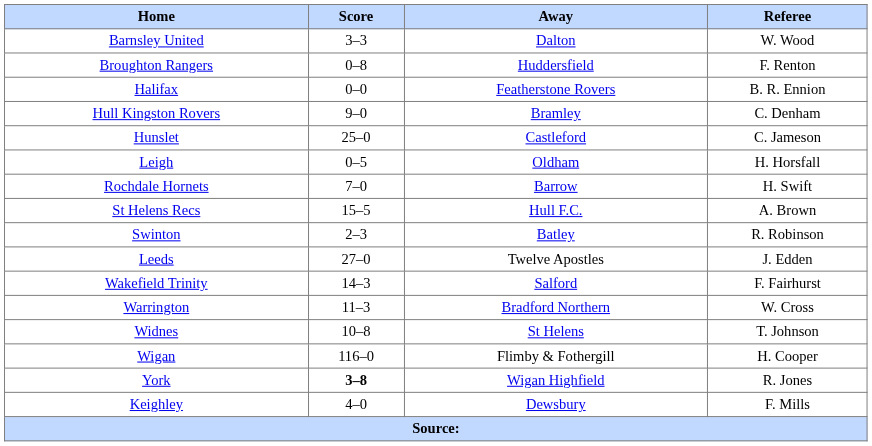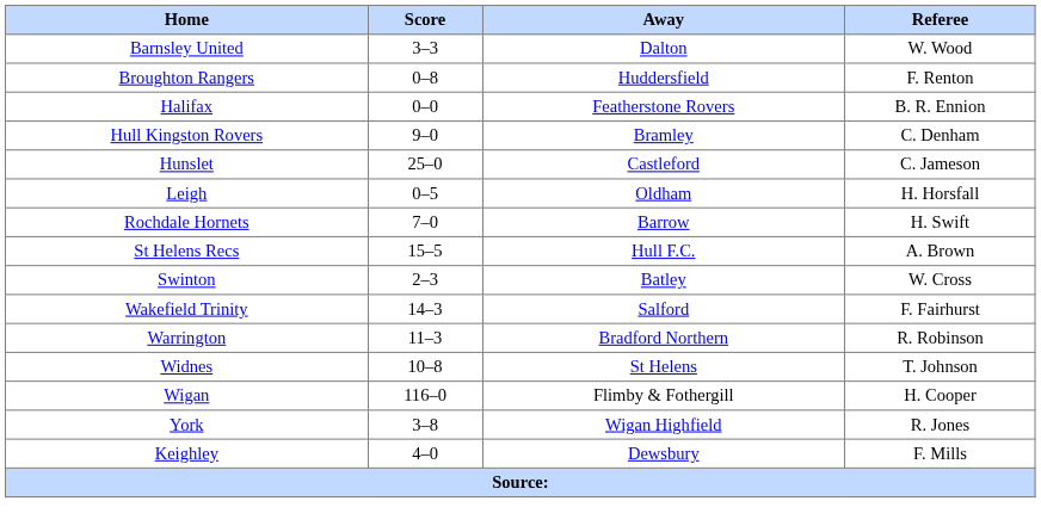Swinton | Referee: R. Robinson -> W. Cross
- row: Leeds | 27–0 | Twelve Apostles | J. Edden
Warrington | Referee: W. Cross -> R. Robinson
York | Score: bold -> normal
